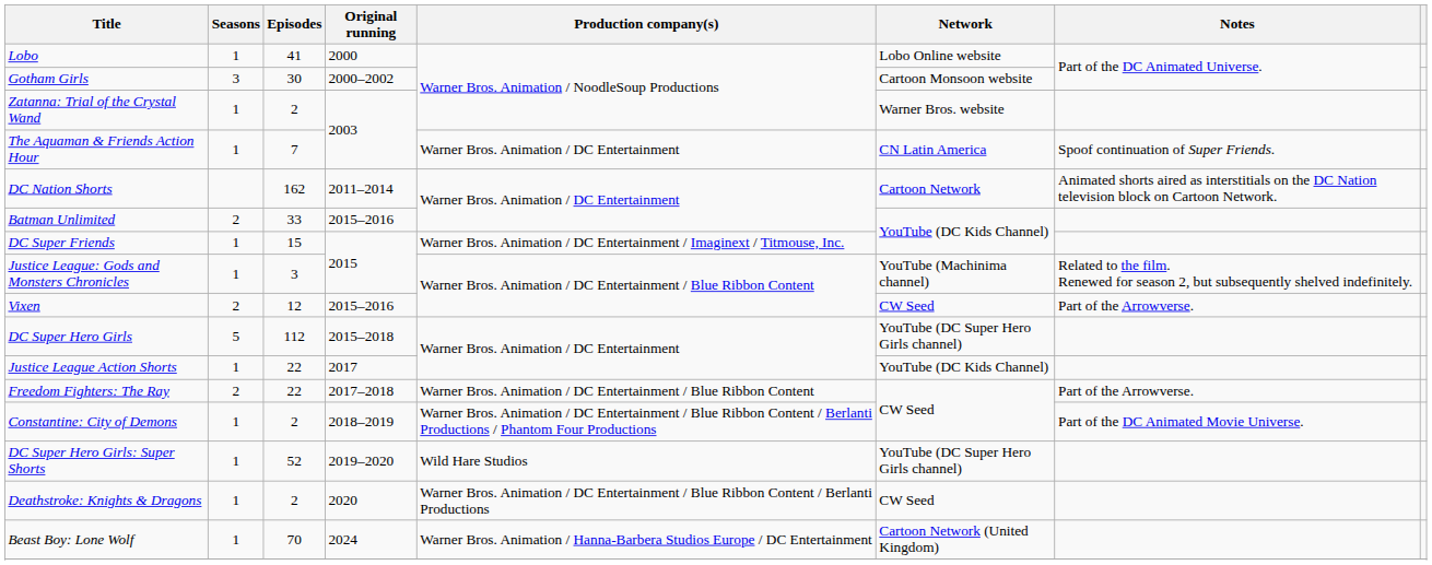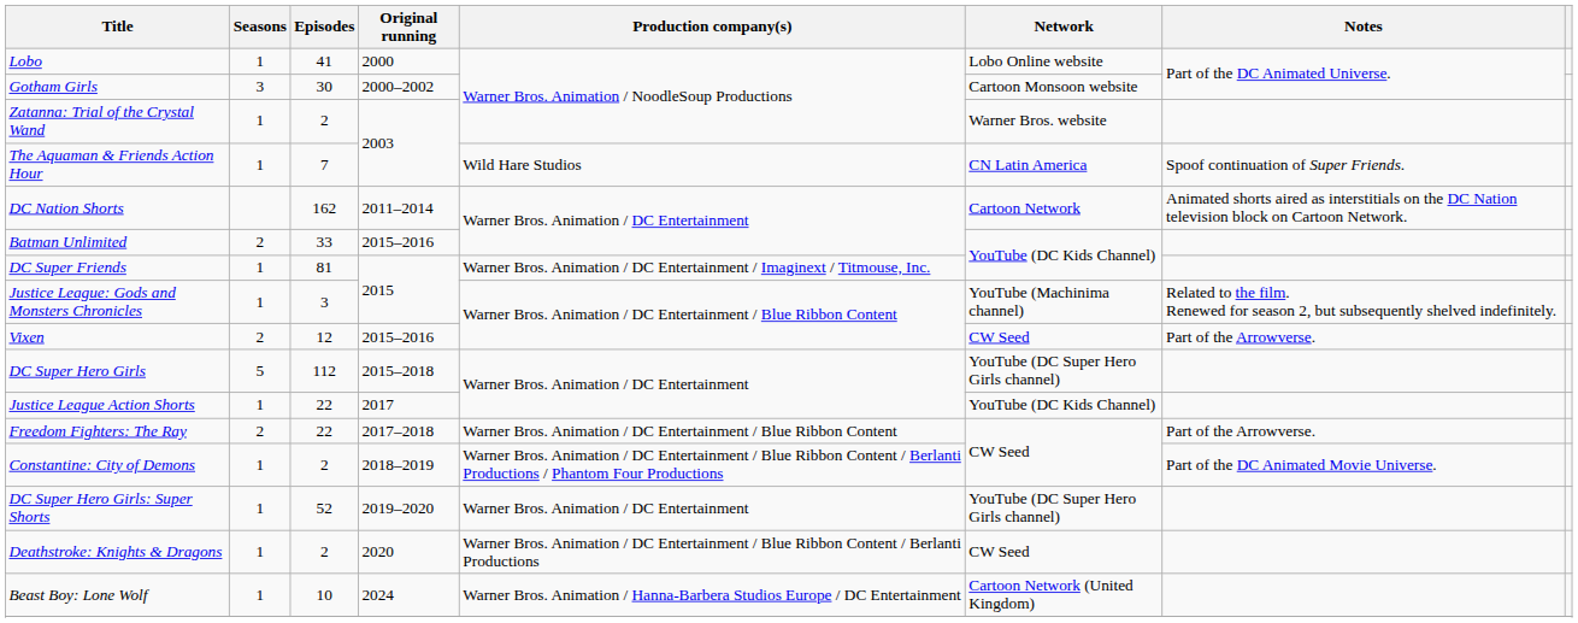The Aquaman & Friends Action Hour | Production company(s): Warner Bros. Animation / DC Entertainment -> Wild Hare Studios
DC Super Friends | Episodes: 15 -> 81
DC Super Hero Girls: Super Shorts | Production company(s): Wild Hare Studios -> Warner Bros. Animation / DC Entertainment
Beast Boy: Lone Wolf | Episodes: 70 -> 10
